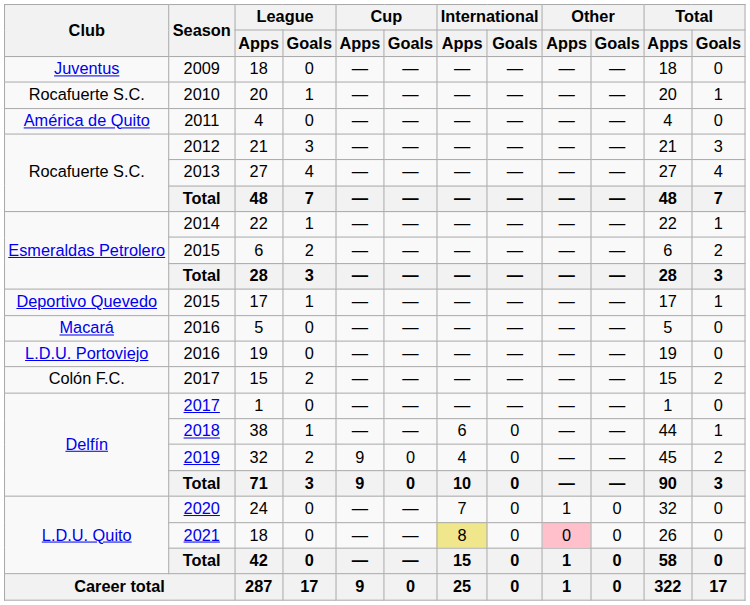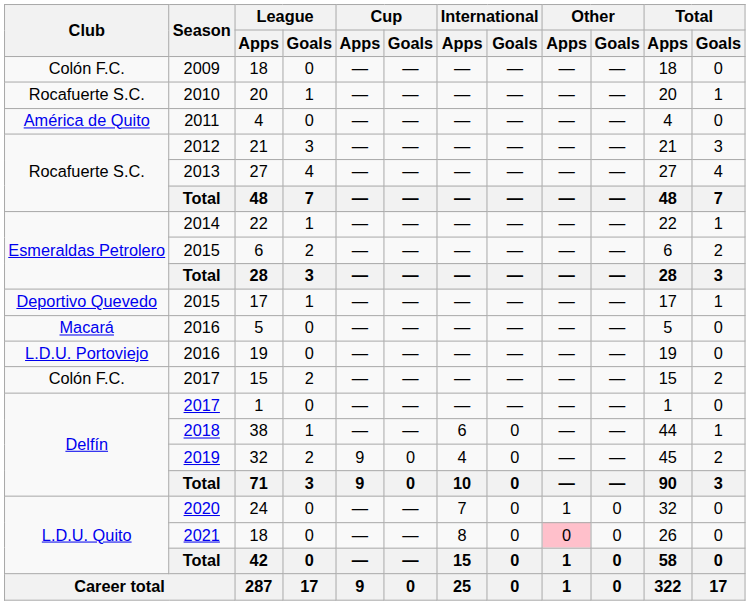2009 / 18 | Club: Juventus -> Colón F.C.
2021 / 18 | International / Apps: khaki background -> no background
